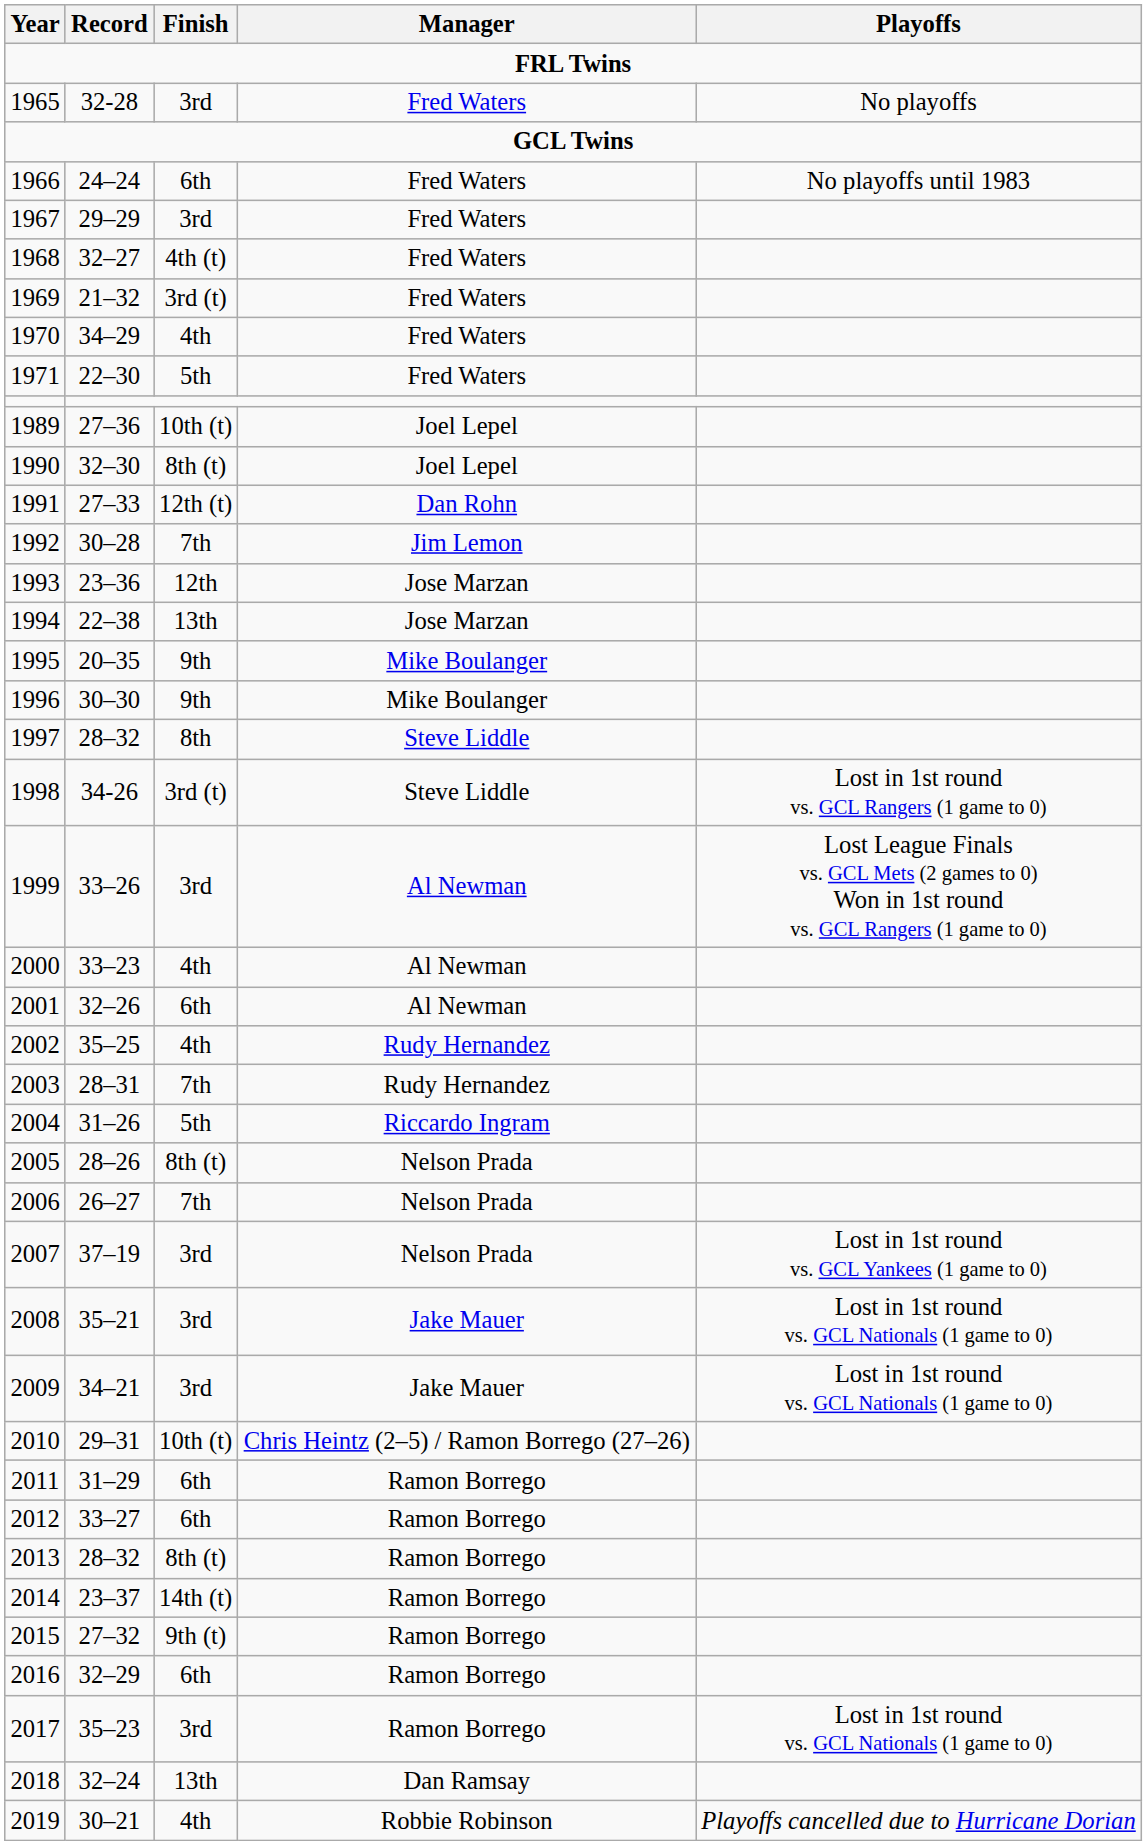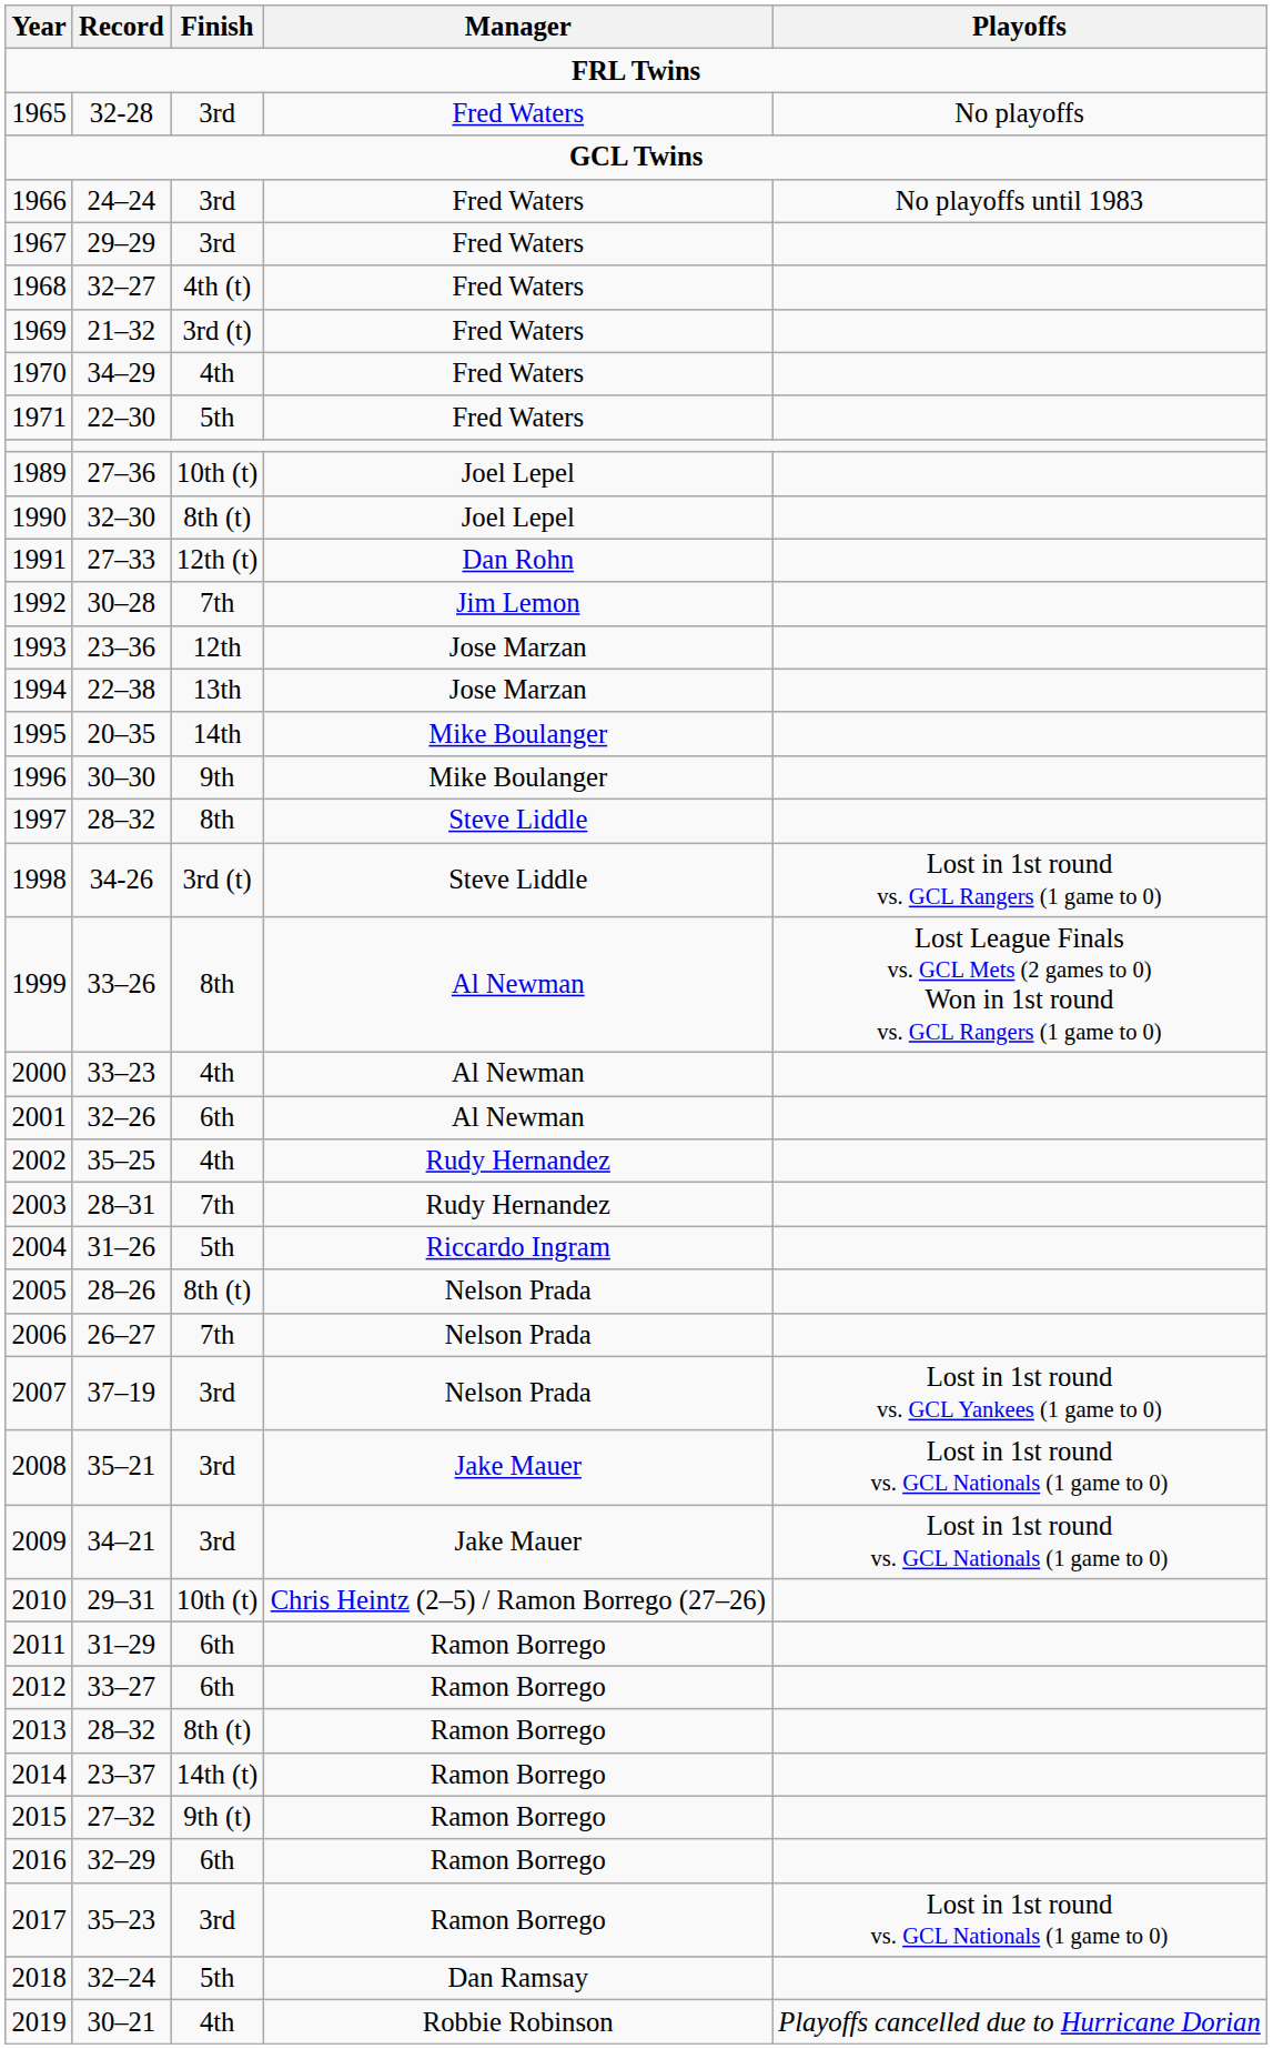1966 | Finish: 6th -> 3rd
1995 | Finish: 9th -> 14th
1999 | Finish: 3rd -> 8th
2018 | Finish: 13th -> 5th
